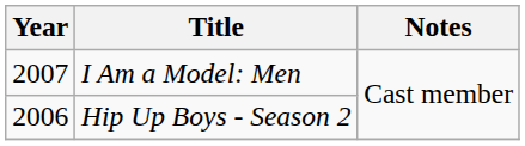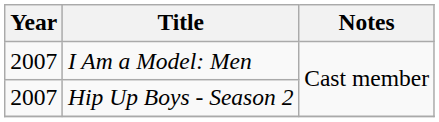Hip Up Boys - Season 2 | Year: 2006 -> 2007
